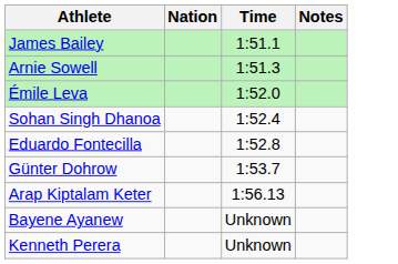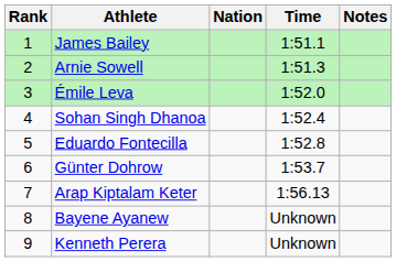+ column: Rank | 1 | 2 | 3 | 4 | 5 | 6 | 7 | 8 | 9
